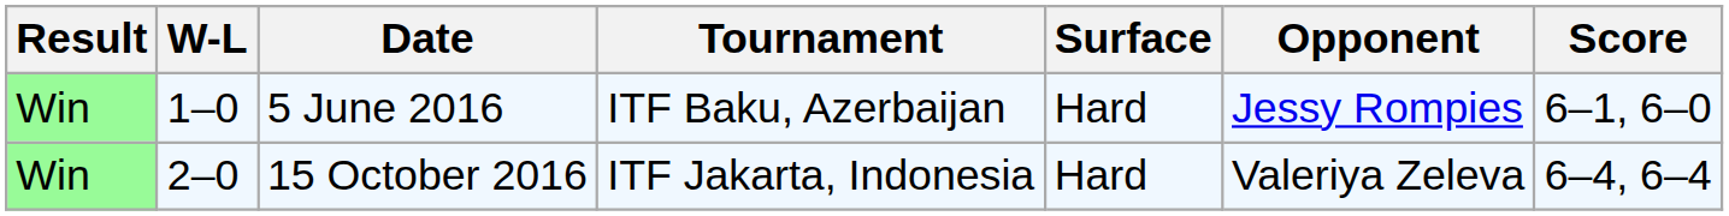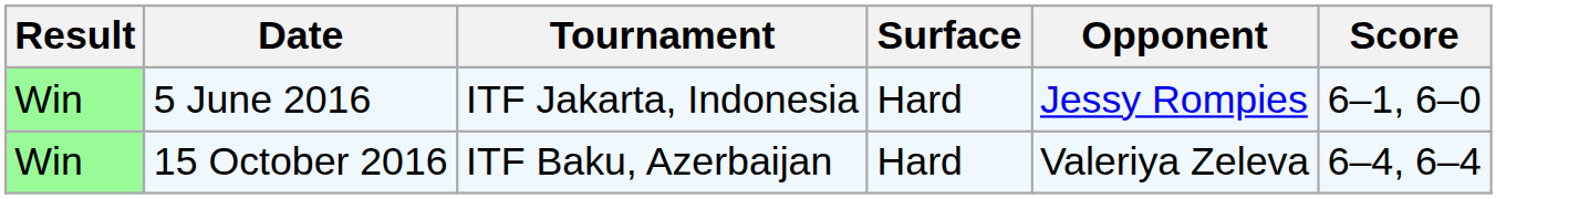- column: W-L | 1–0 | 2–0
5 June 2016 | Tournament: ITF Baku, Azerbaijan -> ITF Jakarta, Indonesia
15 October 2016 | Tournament: ITF Jakarta, Indonesia -> ITF Baku, Azerbaijan
